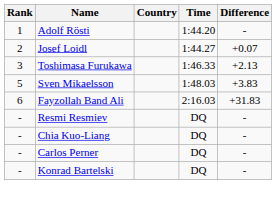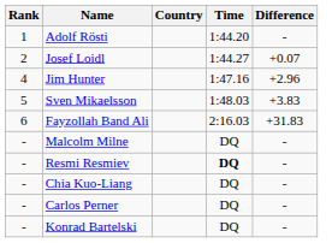- row: 3 | Toshimasa Furukawa | 1:46.33 | +2.13
+ row: 4 | Jim Hunter | 1:47.16 | +2.96
+ row: - | Malcolm Milne | DQ | -
Resmi Resmiev | Time: normal -> bold
